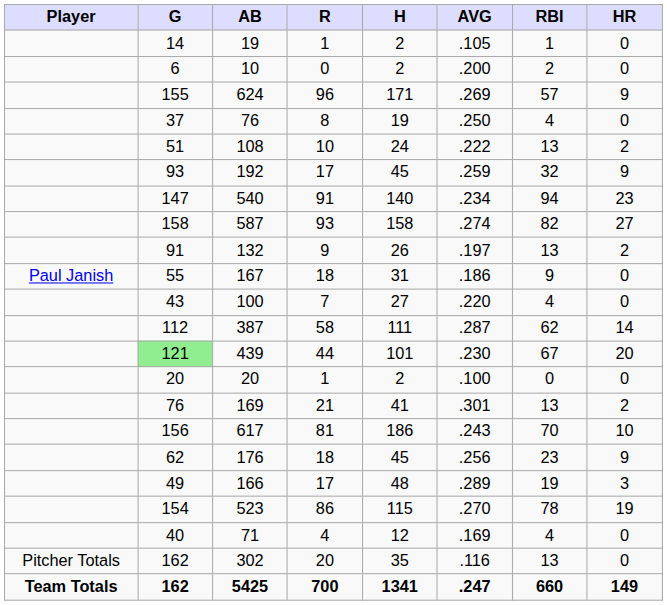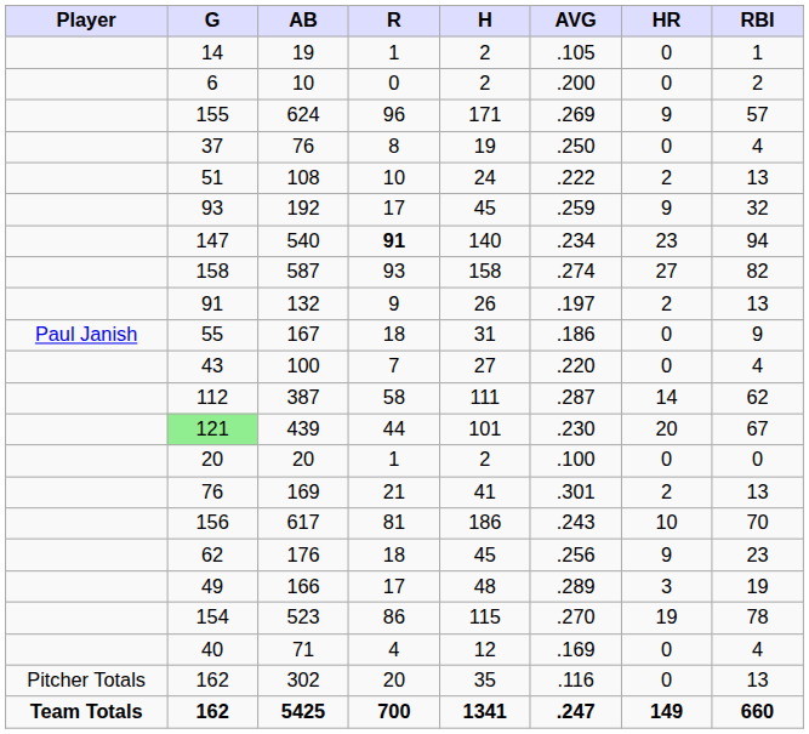columns swapped: HR <-> RBI
540 | R: normal -> bold
